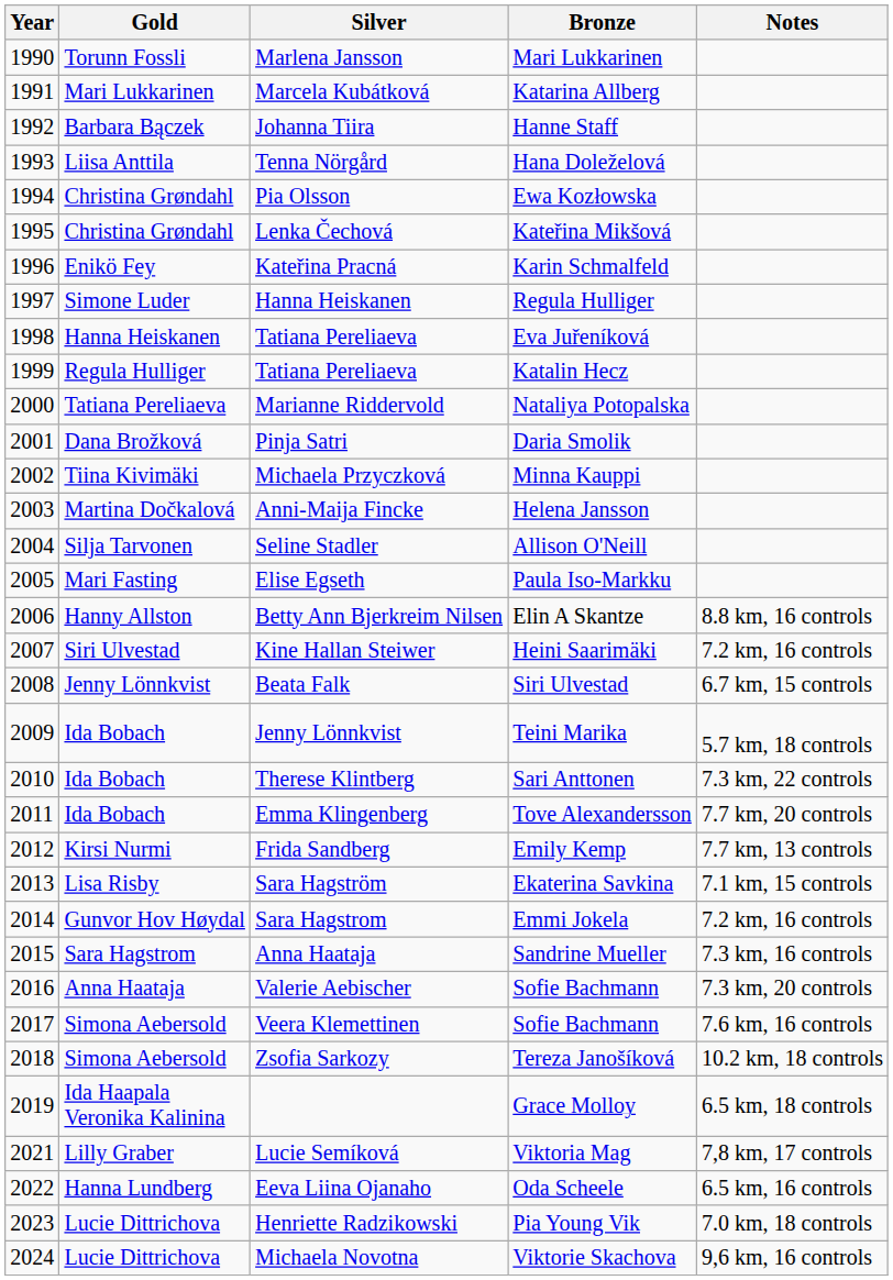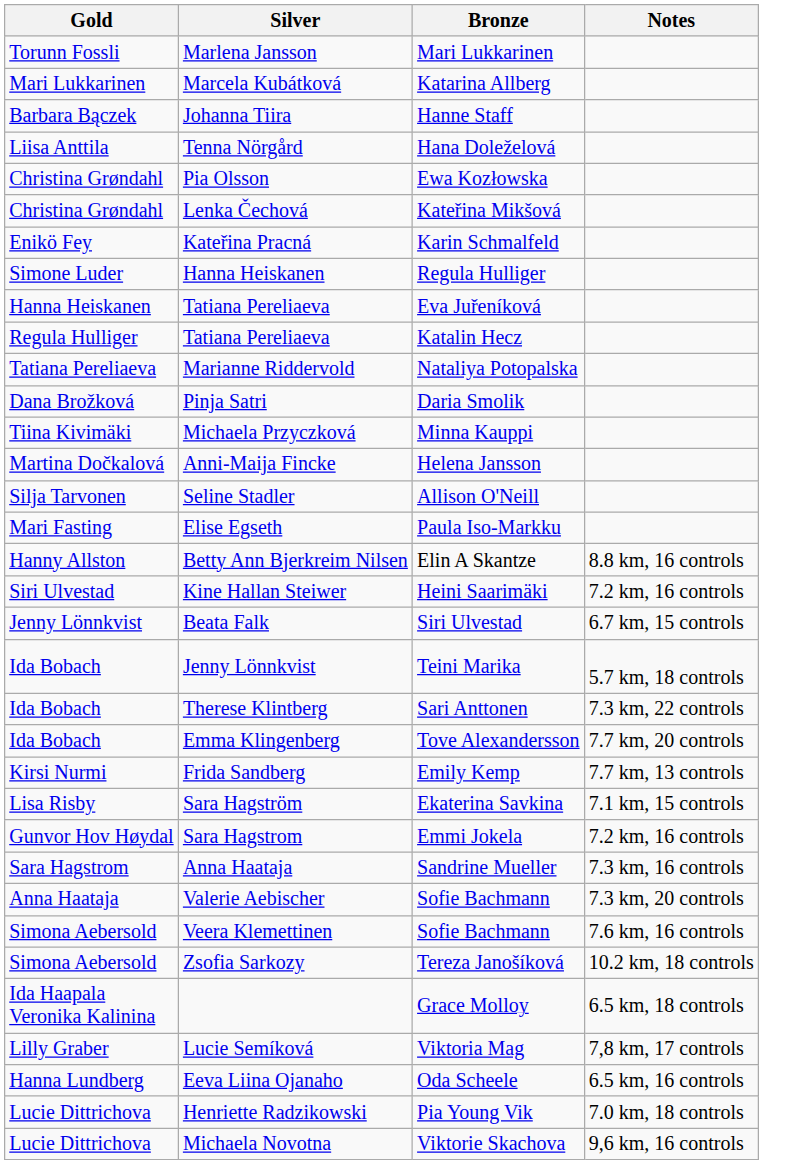- column: Year | 1990 | 1991 | 1992 | 1993 | 1994 | 1995 | 1996 | 1997 | 1998 | 1999 | 2000 | 2001 | 2002 | 2003 | 2004 | 2005 | 2006 | 2007 | 2008 | 2009 | 2010 | 2011 | 2012 | 2013 | 2014 | 2015 | 2016 | 2017 | 2018 | 2019 | 2021 | 2022 | 2023 | 2024
